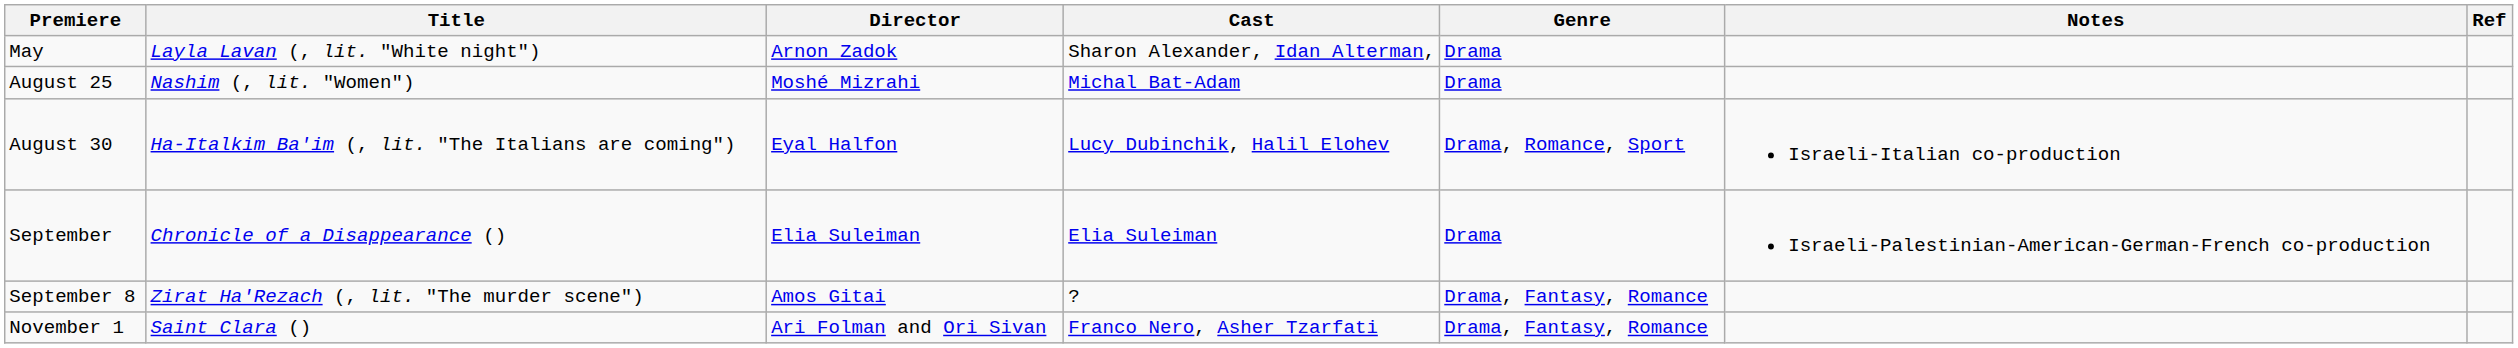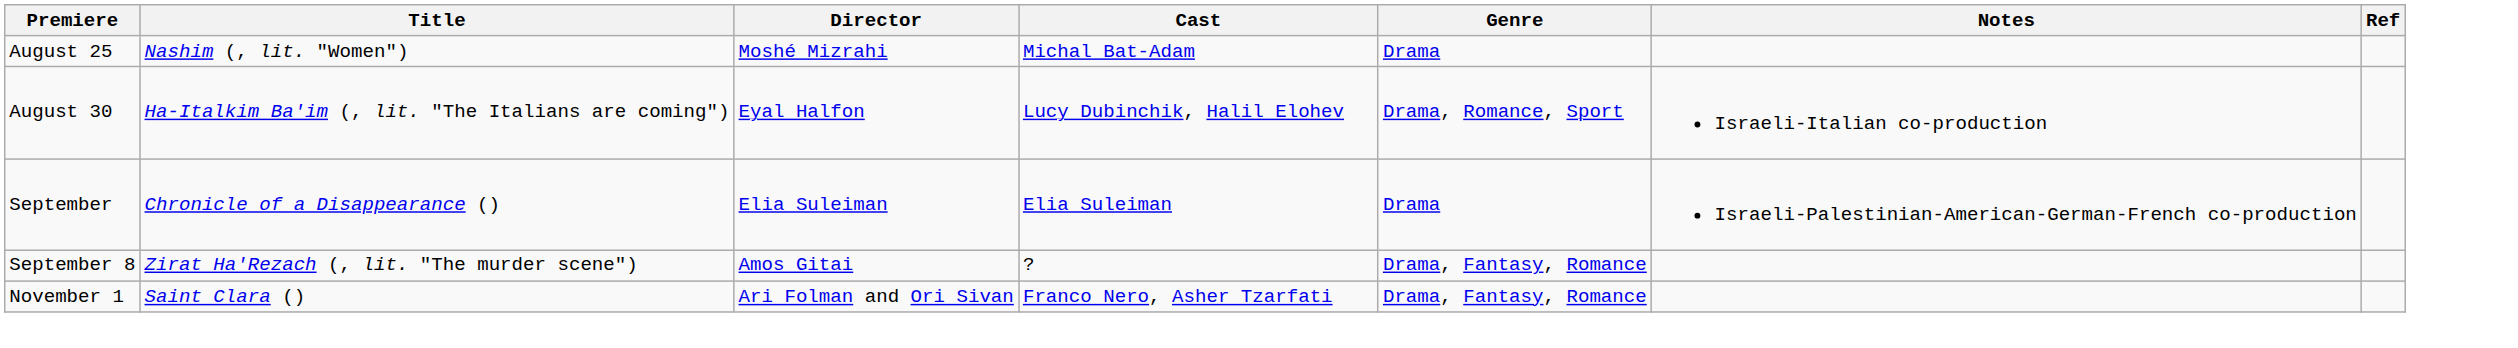- row: May | Layla Lavan (, lit. "White night") | Arnon Zadok | Sharon Alexander, Idan Alterman, | Drama
